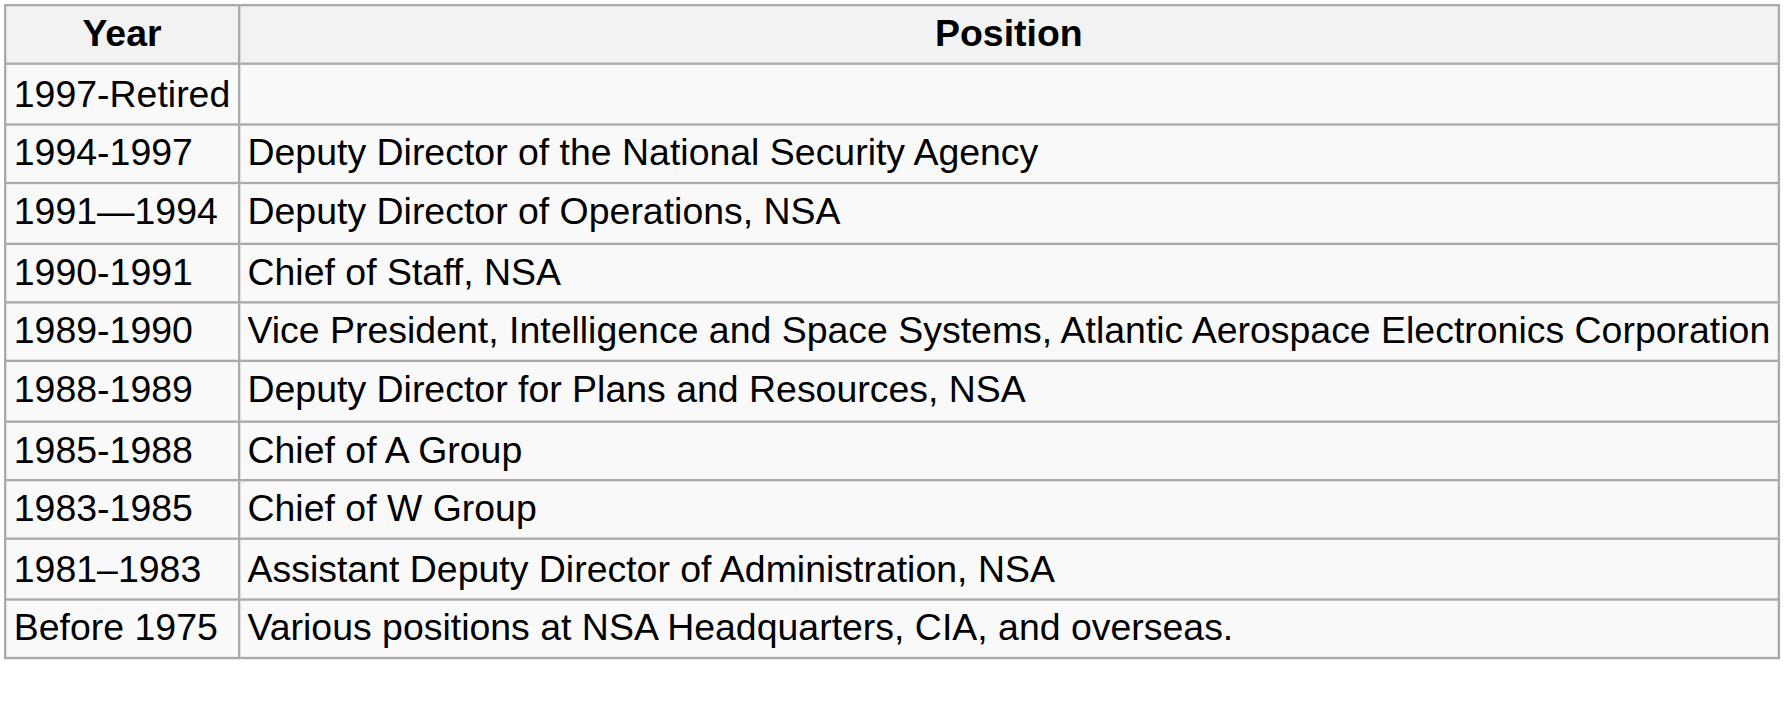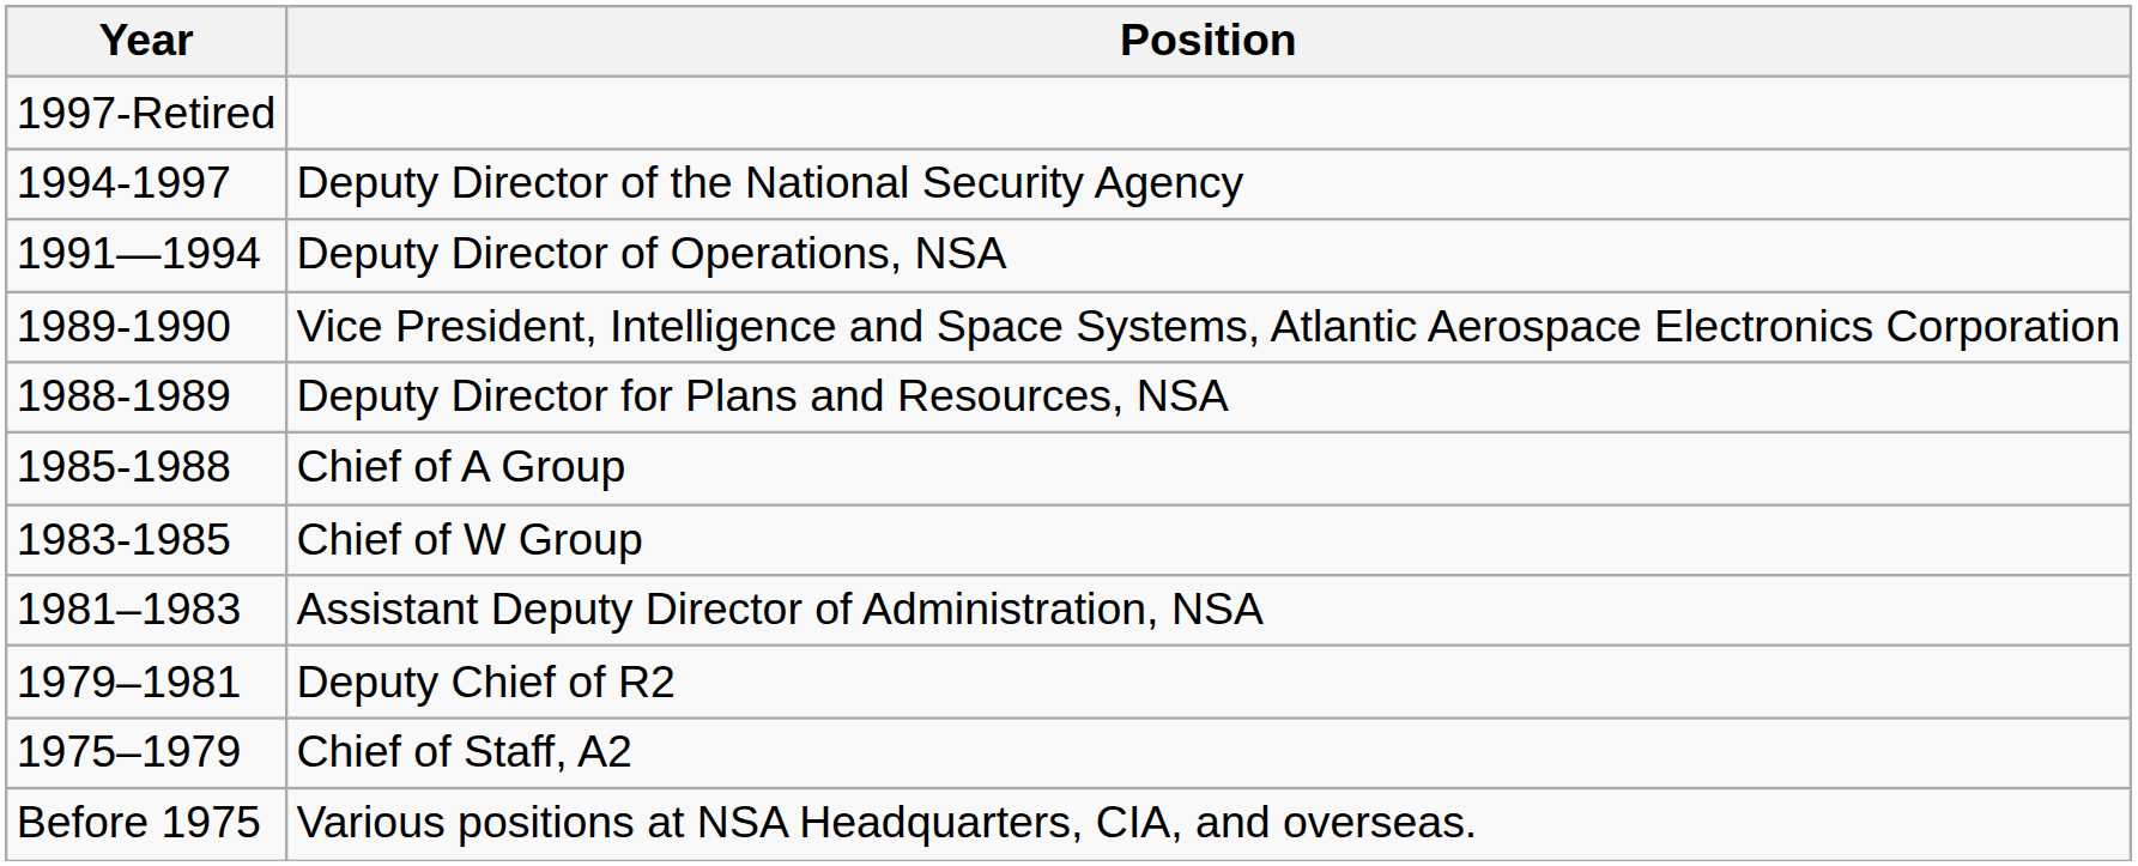- row: 1990-1991 | Chief of Staff, NSA
+ row: 1979–1981 | Deputy Chief of R2
+ row: 1975–1979 | Chief of Staff, A2
